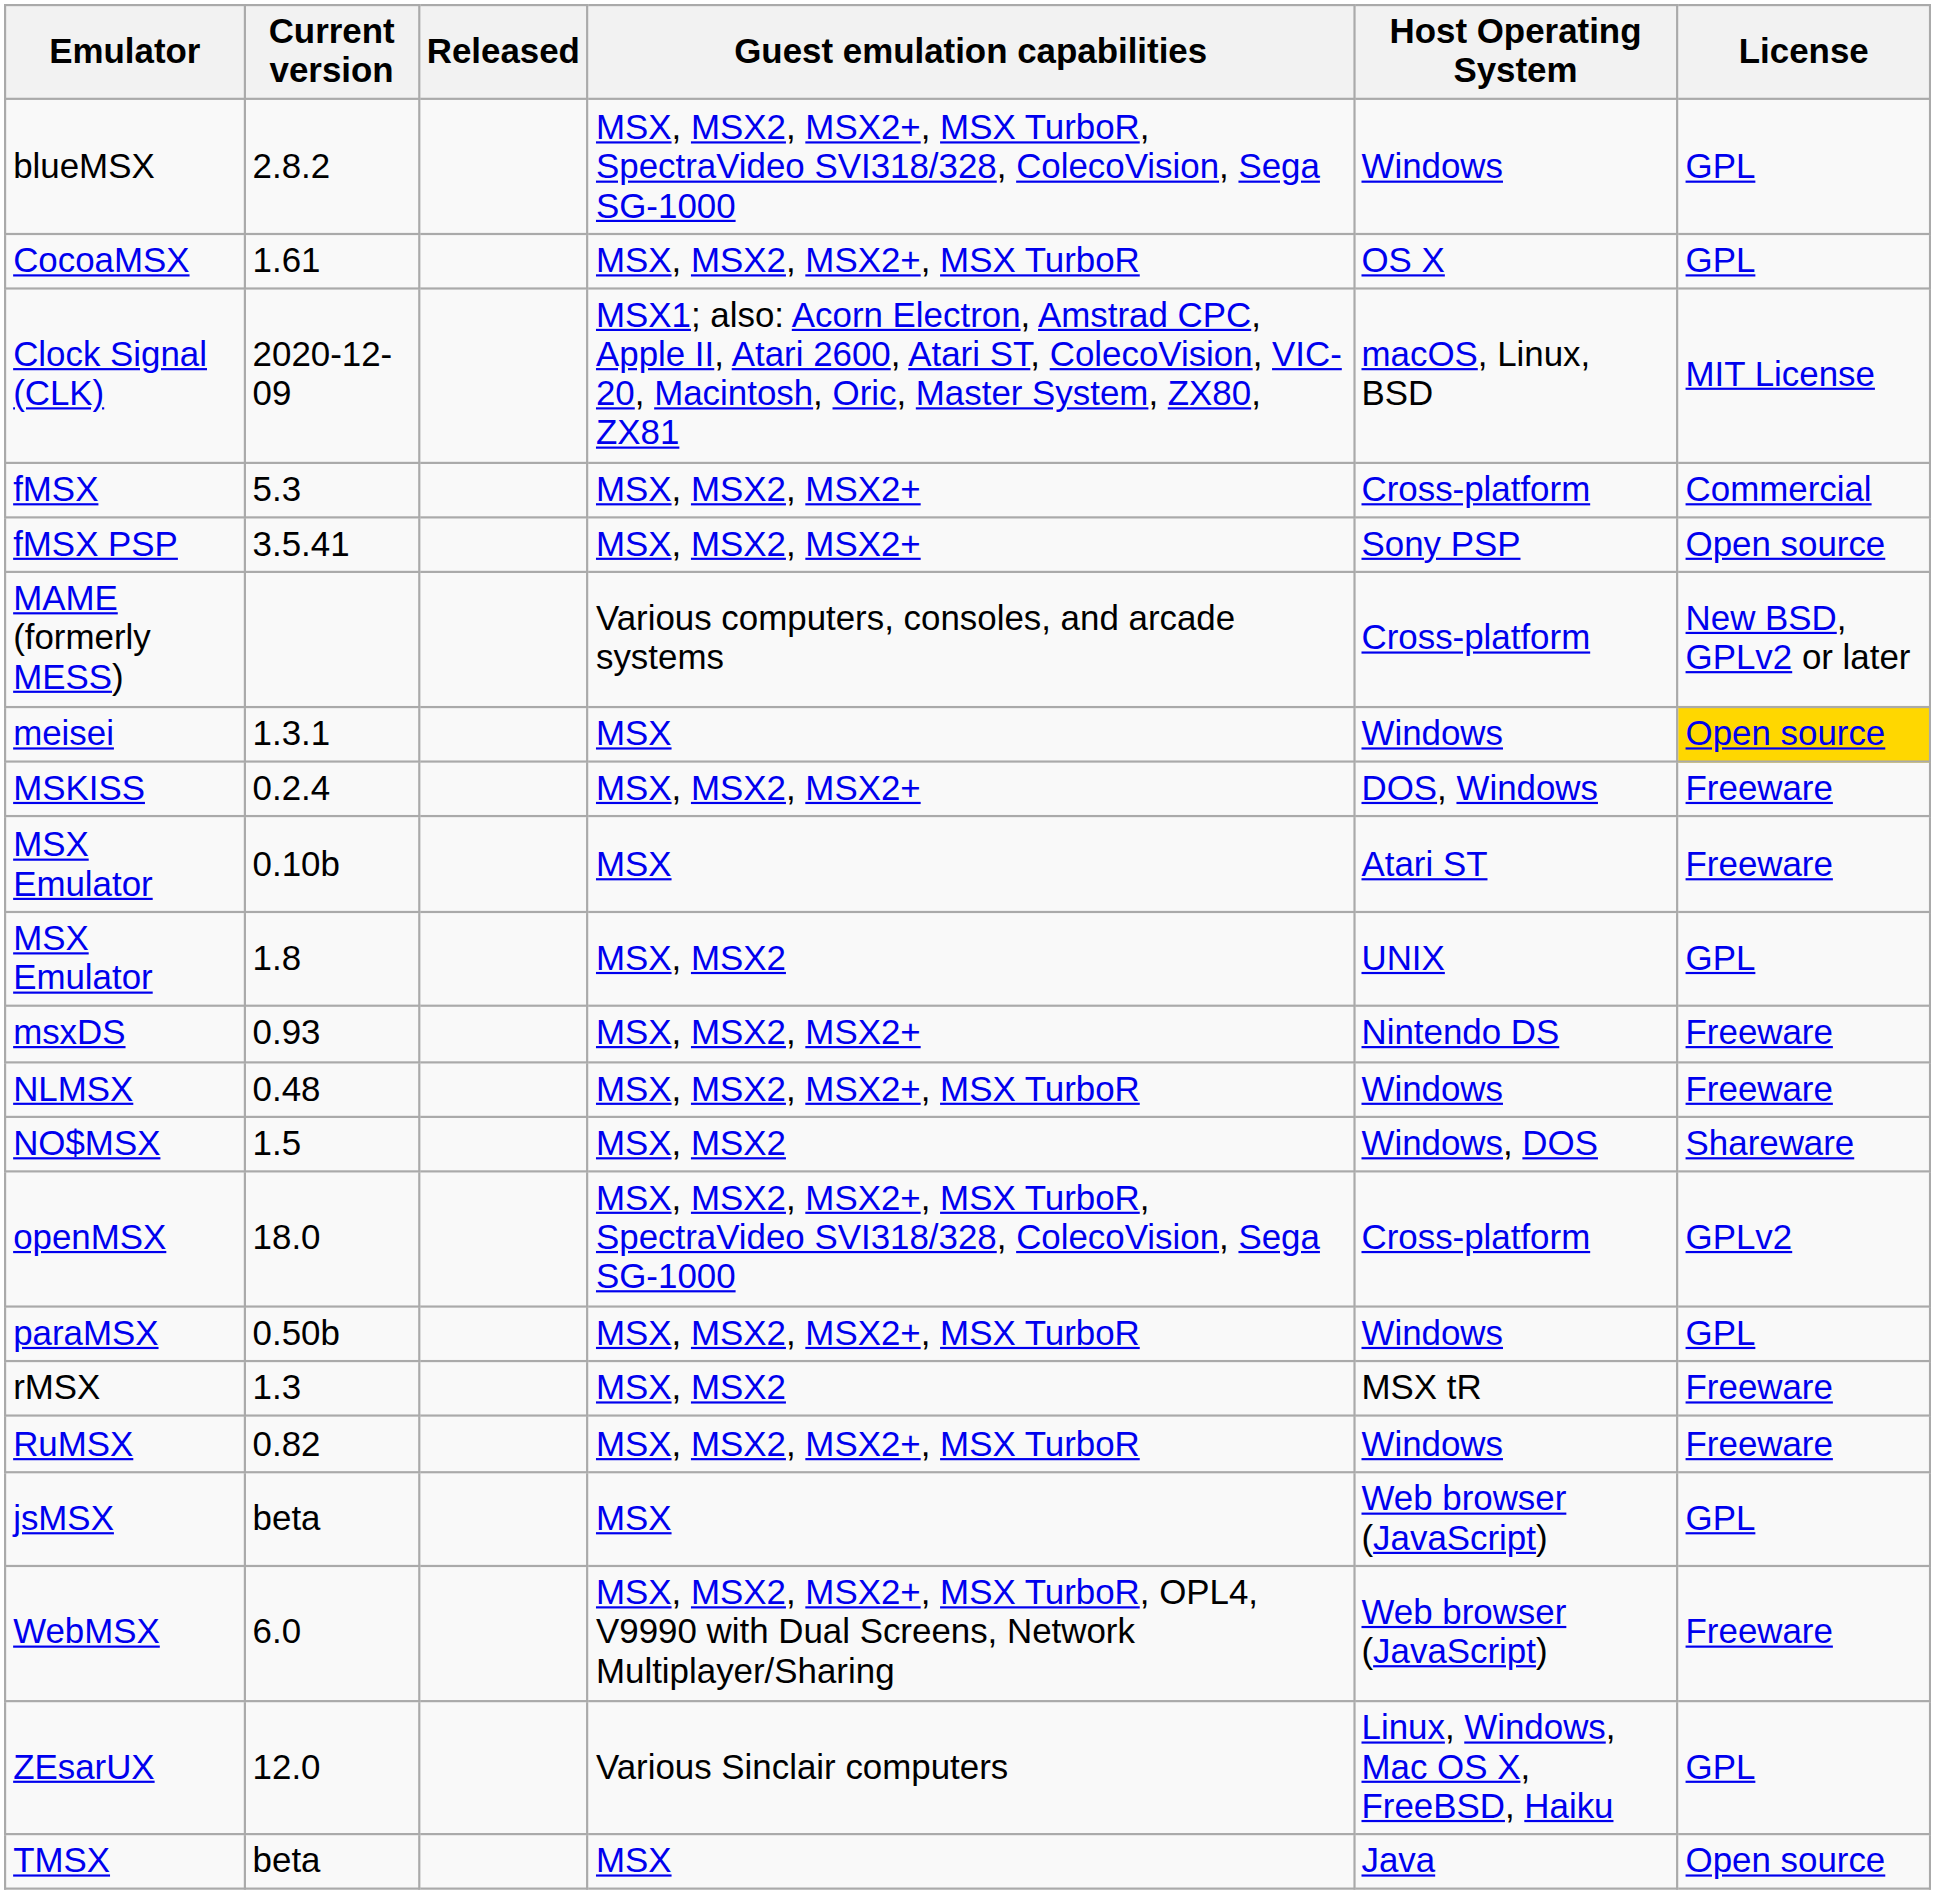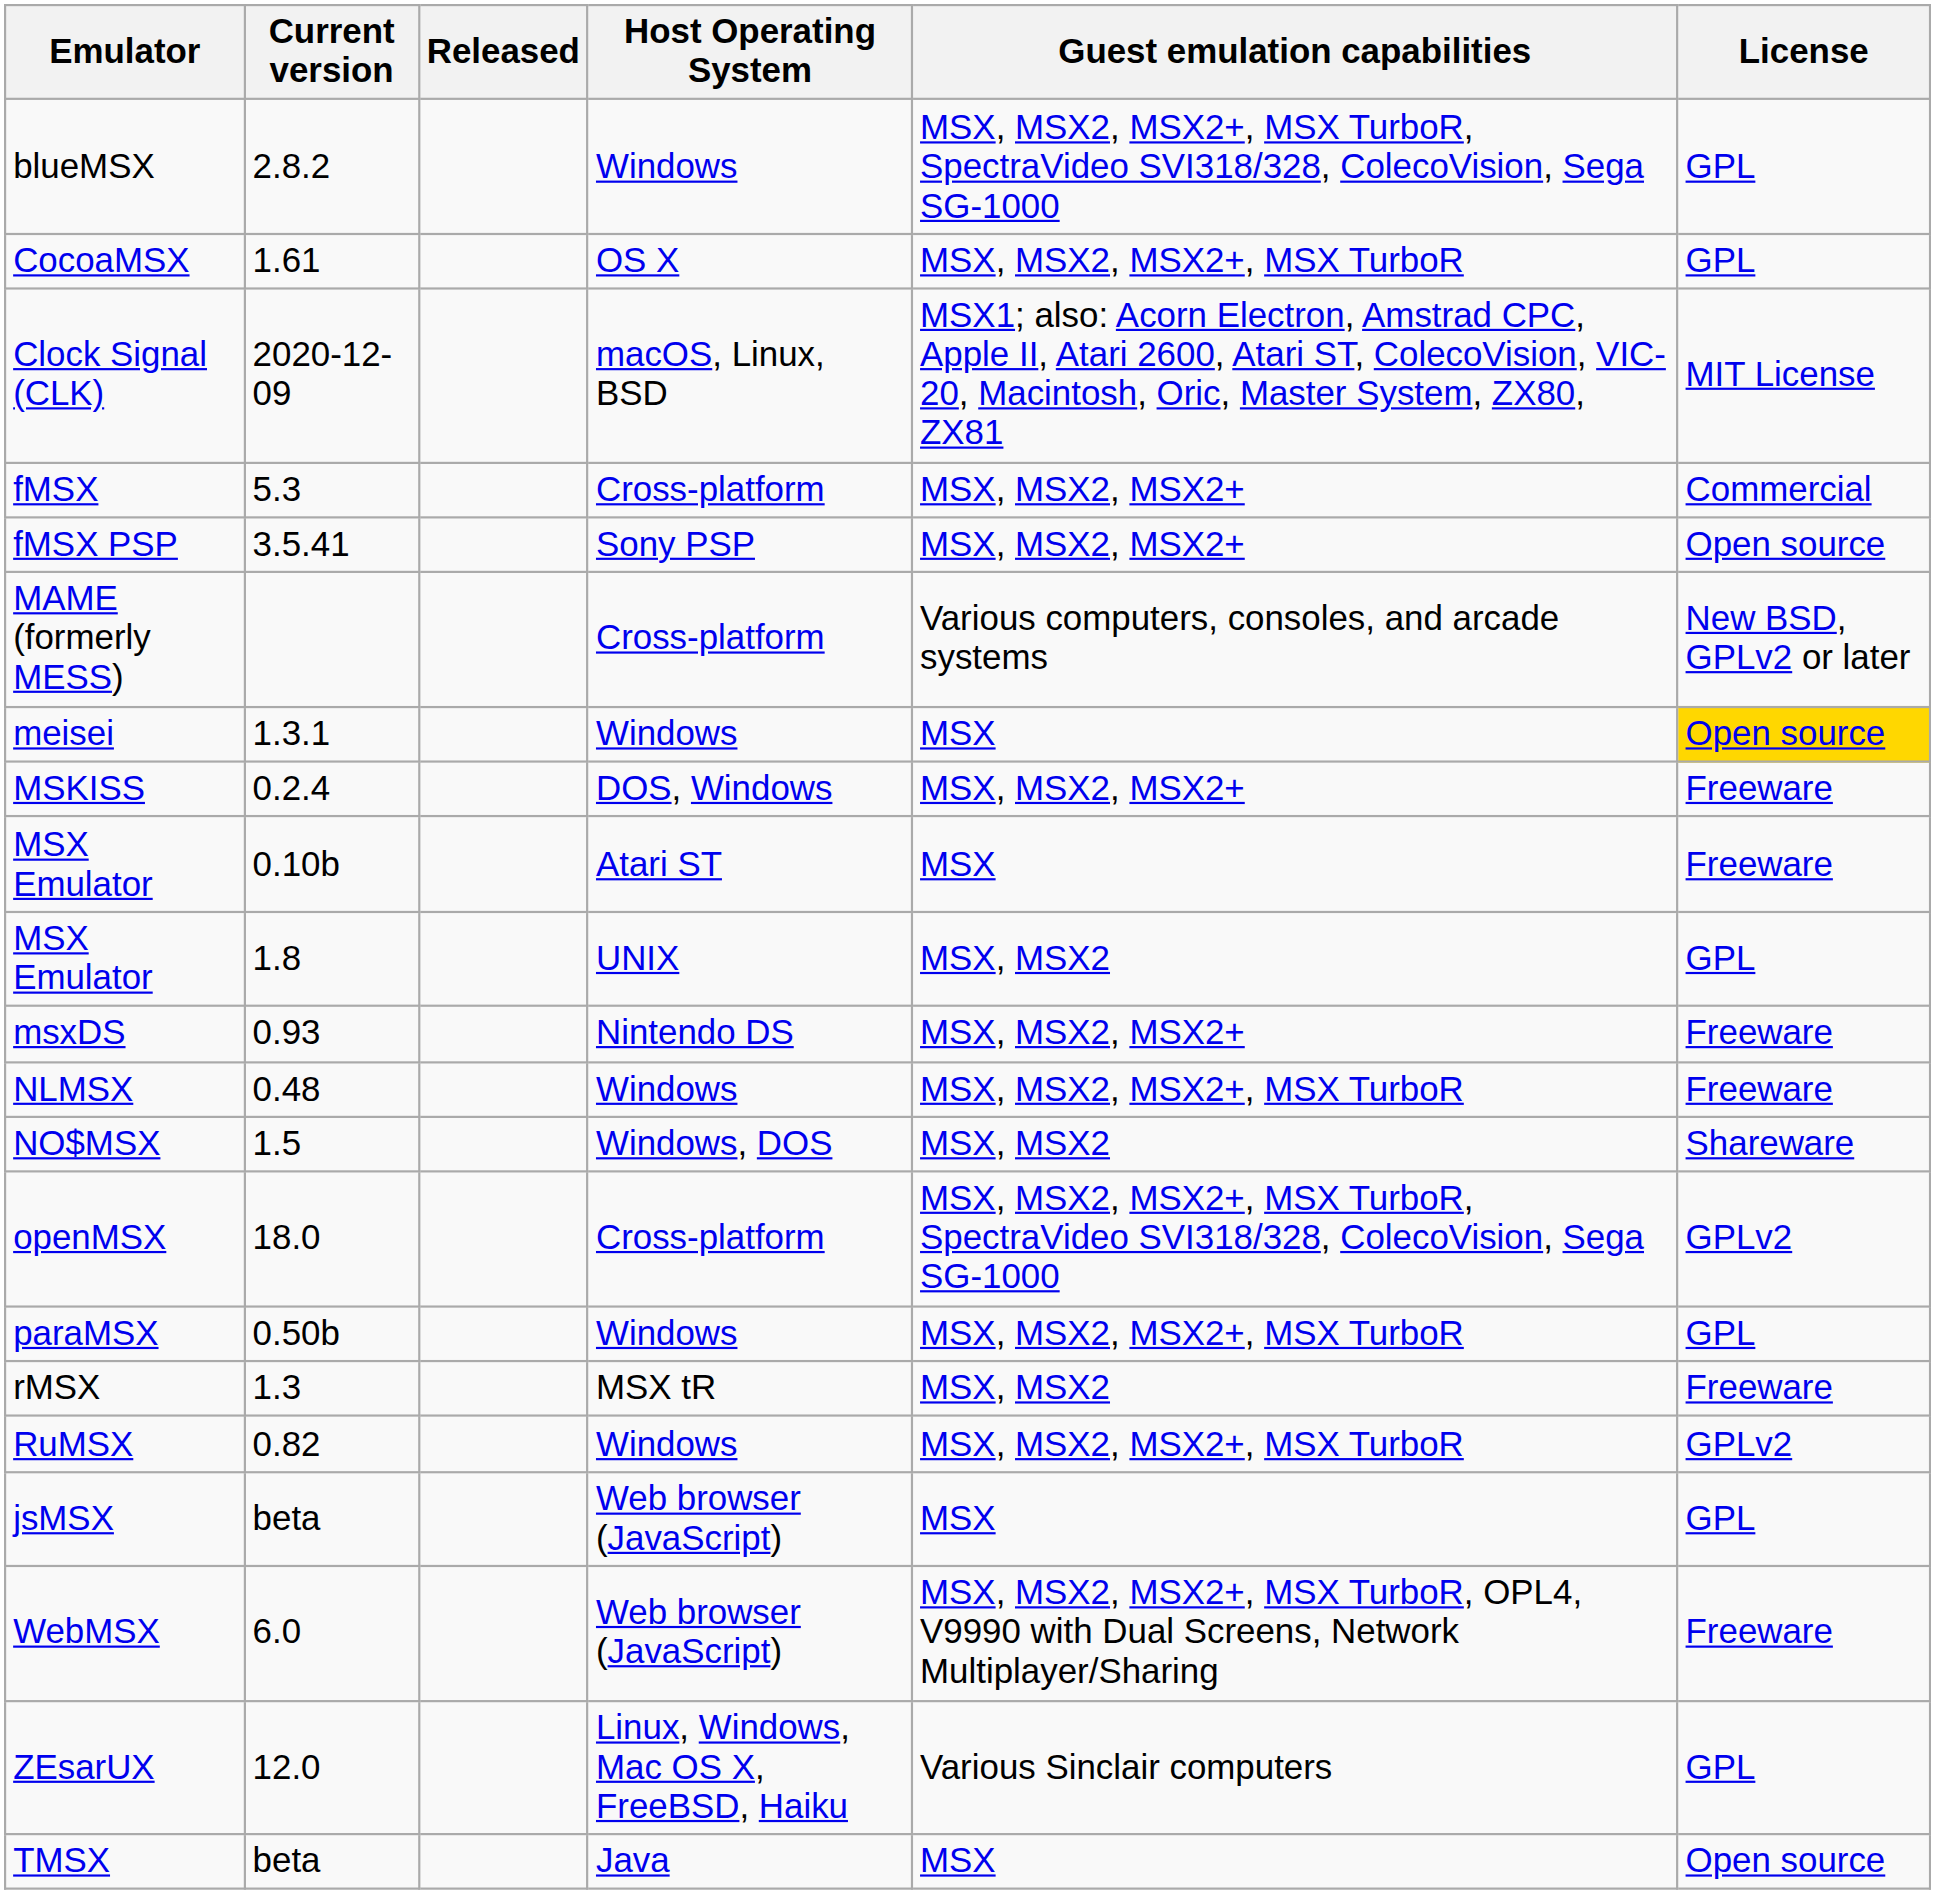columns swapped: Guest emulation capabilities <-> Host Operating System
RuMSX | License: Freeware -> GPLv2
